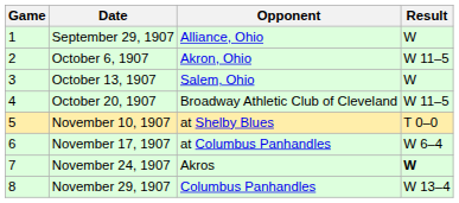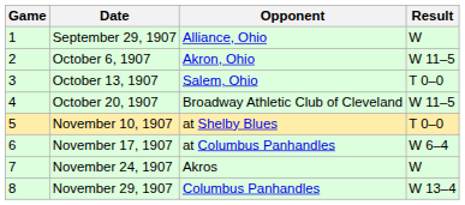October 13, 1907 | Result: W -> T 0–0
November 24, 1907 | Result: bold -> normal
